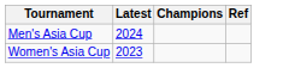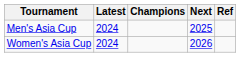+ column: Next | 2025 | 2026
Women's Asia Cup | Latest: 2023 -> 2024
